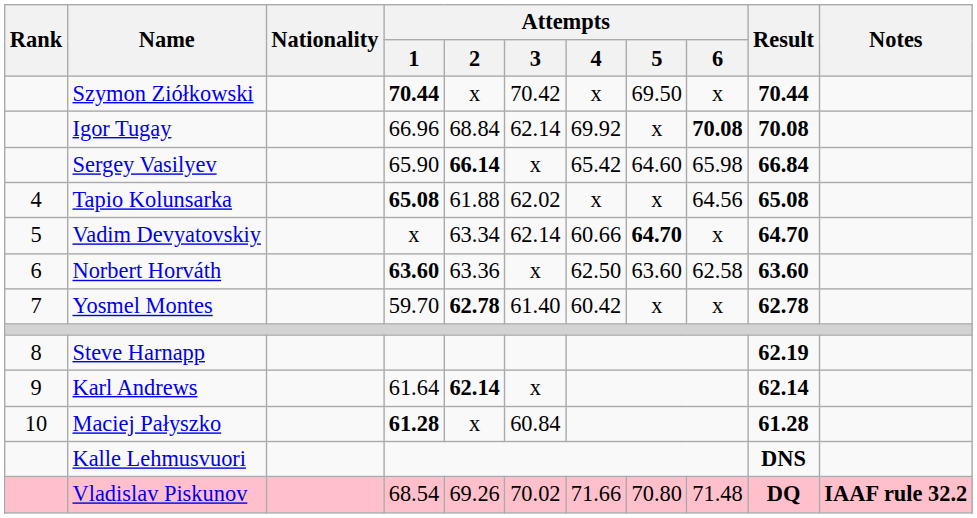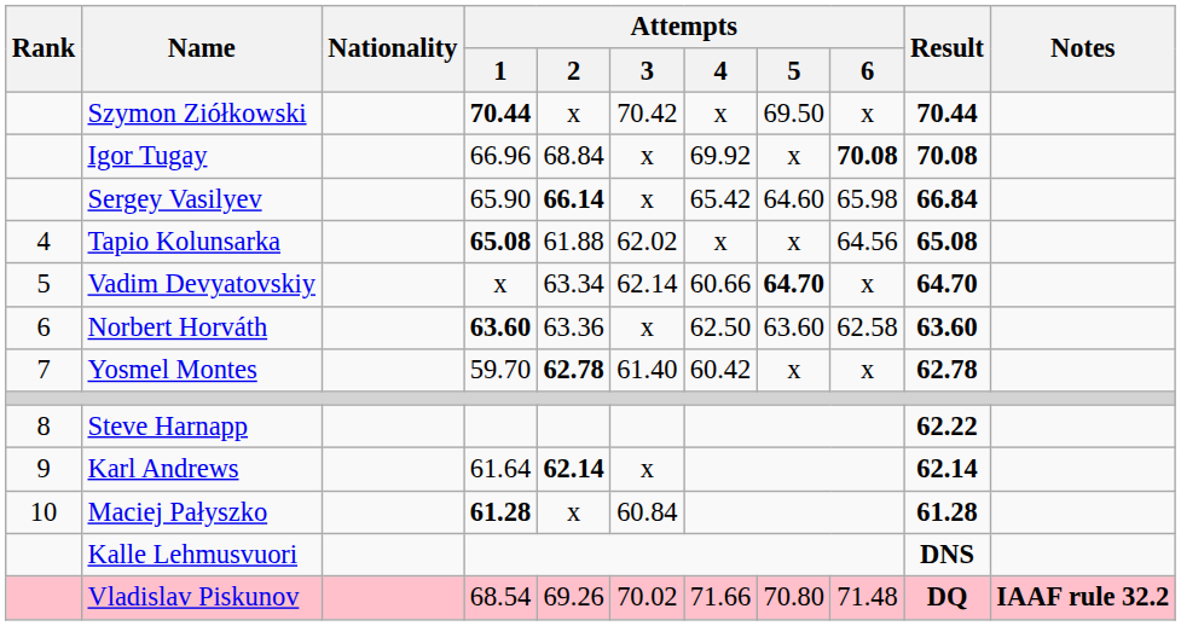Igor Tugay | Attempts / 3: 62.14 -> x
Steve Harnapp | Result: 62.19 -> 62.22
